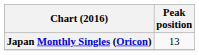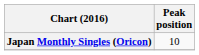Japan Monthly Singles (Oricon) | Peak position: 13 -> 10
